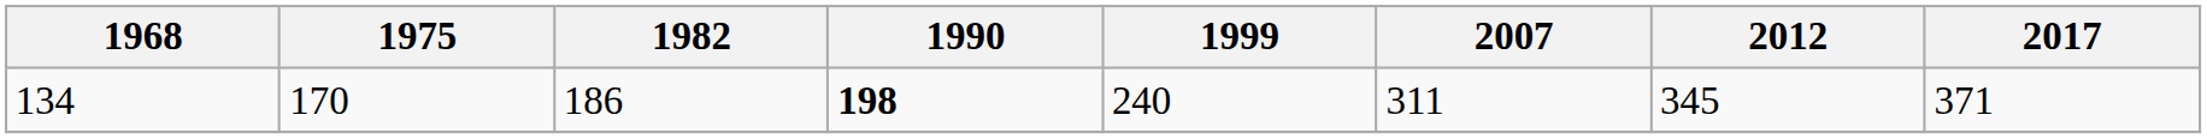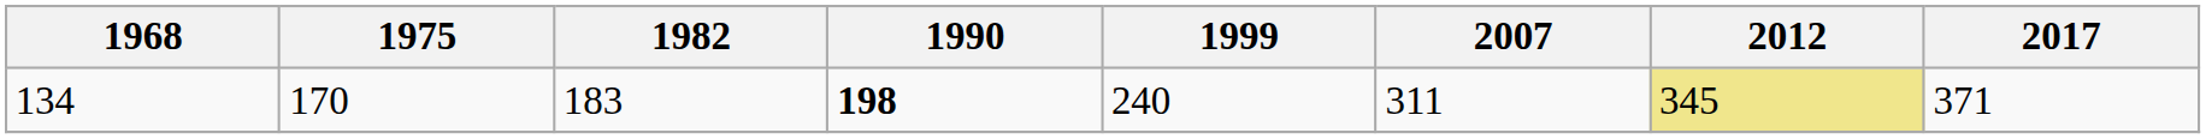134 | 1982: 186 -> 183
134 | 2012: no background -> khaki background
